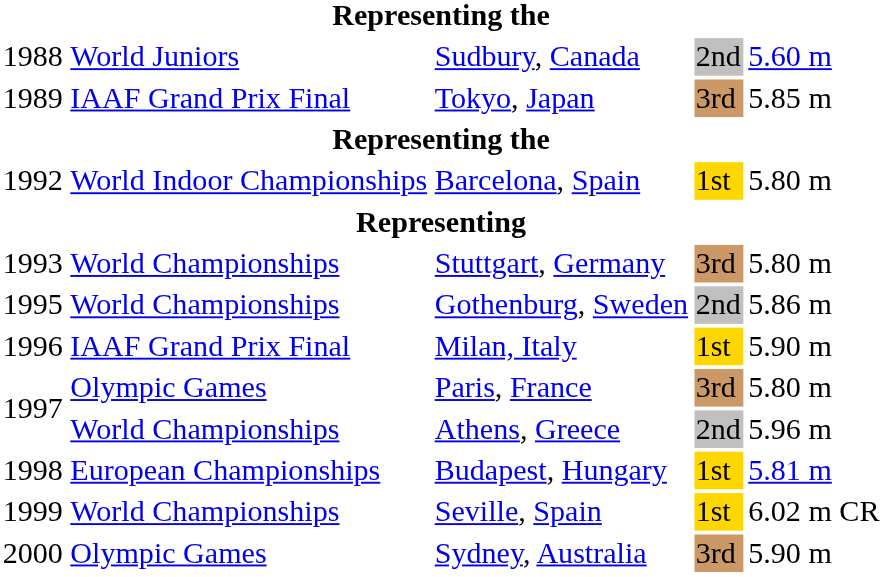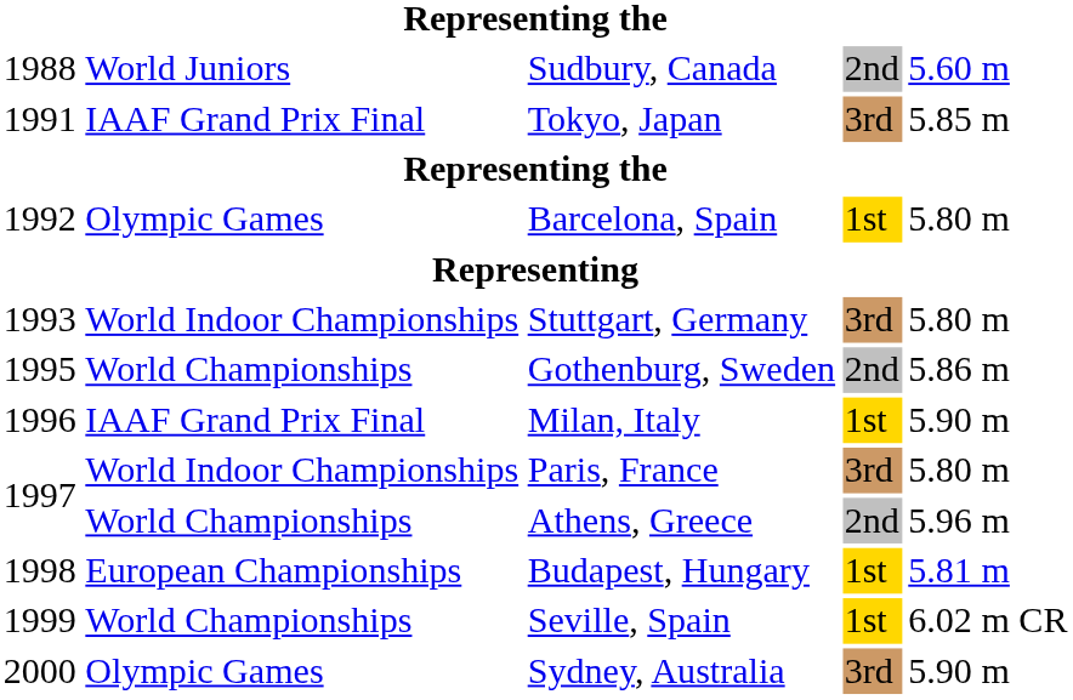Tokyo, Japan | column 1: 1989 -> 1991
Barcelona, Spain | column 2: World Indoor Championships -> Olympic Games
Stuttgart, Germany | column 2: World Championships -> World Indoor Championships
Paris, France | column 2: Olympic Games -> World Indoor Championships
